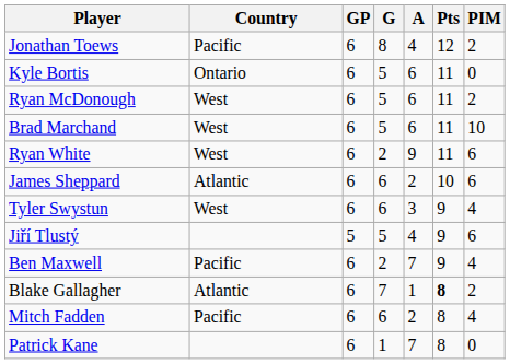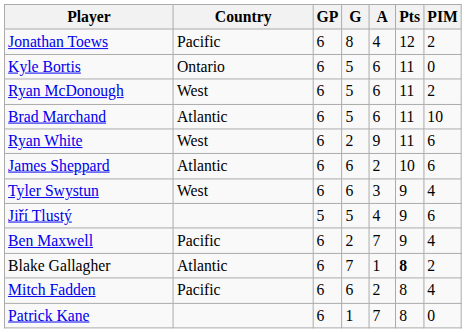Brad Marchand | Country: West -> Atlantic
